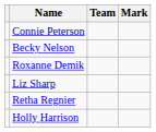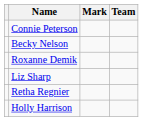columns swapped: Team <-> Mark
